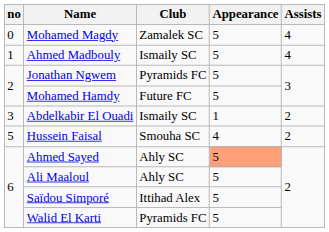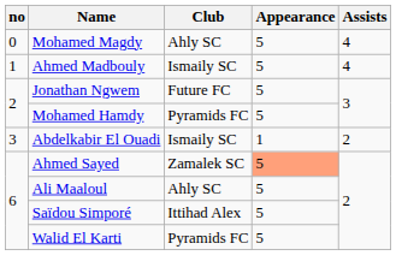Mohamed Magdy | Club: Zamalek SC -> Ahly SC
Jonathan Ngwem | Club: Pyramids FC -> Future FC
Mohamed Hamdy | Club: Future FC -> Pyramids FC
- row: 5 | Hussein Faisal | Smouha SC | 4 | 2
Ahmed Sayed | Club: Ahly SC -> Zamalek SC
